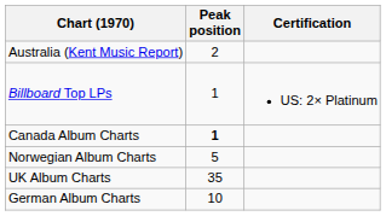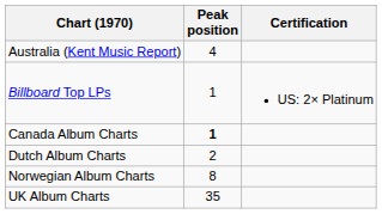Australia (Kent Music Report) | Peak position: 2 -> 4
+ row: Dutch Album Charts | 2
Norwegian Album Charts | Peak position: 5 -> 8
- row: German Album Charts | 10
